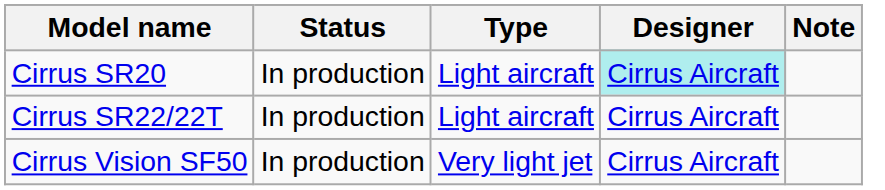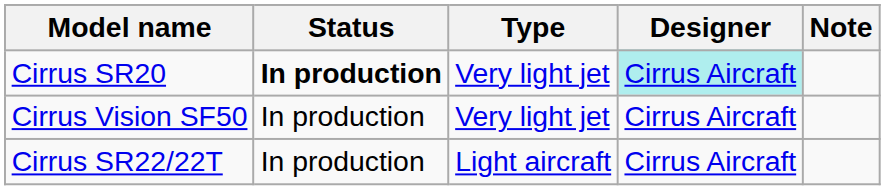Cirrus SR20 | Status: normal -> bold
Cirrus SR20 | Type: Light aircraft -> Very light jet
rows swapped: Cirrus SR22/22T <-> Cirrus Vision SF50
